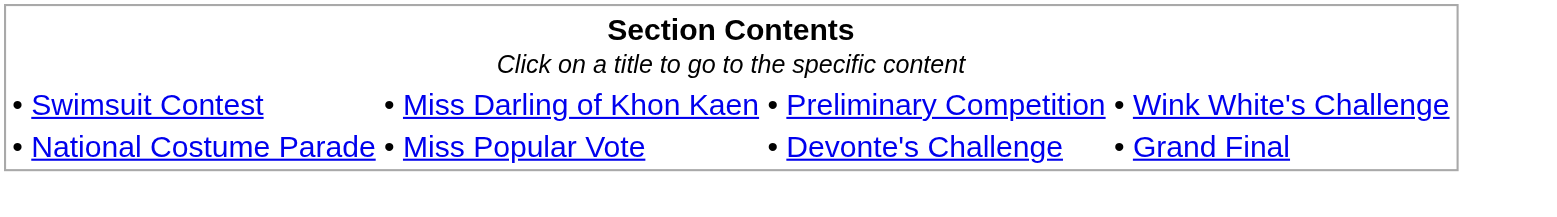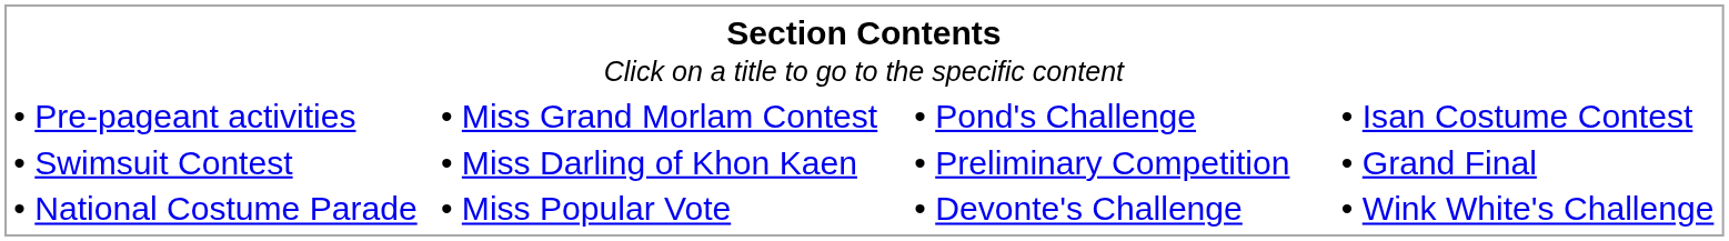+ row: • Pre-pageant activities | • Miss Grand Morlam Contest | • Pond's Challenge | • Isan Costume Contest
• Swimsuit Contest | column 4: • Wink White's Challenge -> • Grand Final
• National Costume Parade | column 4: • Grand Final -> • Wink White's Challenge
